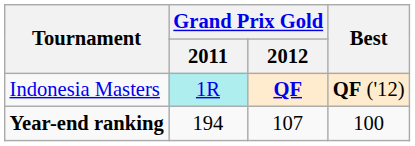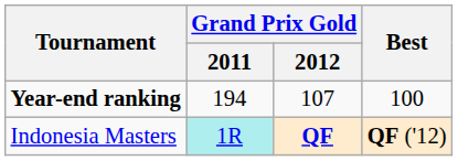rows swapped: Indonesia Masters <-> Year-end ranking
